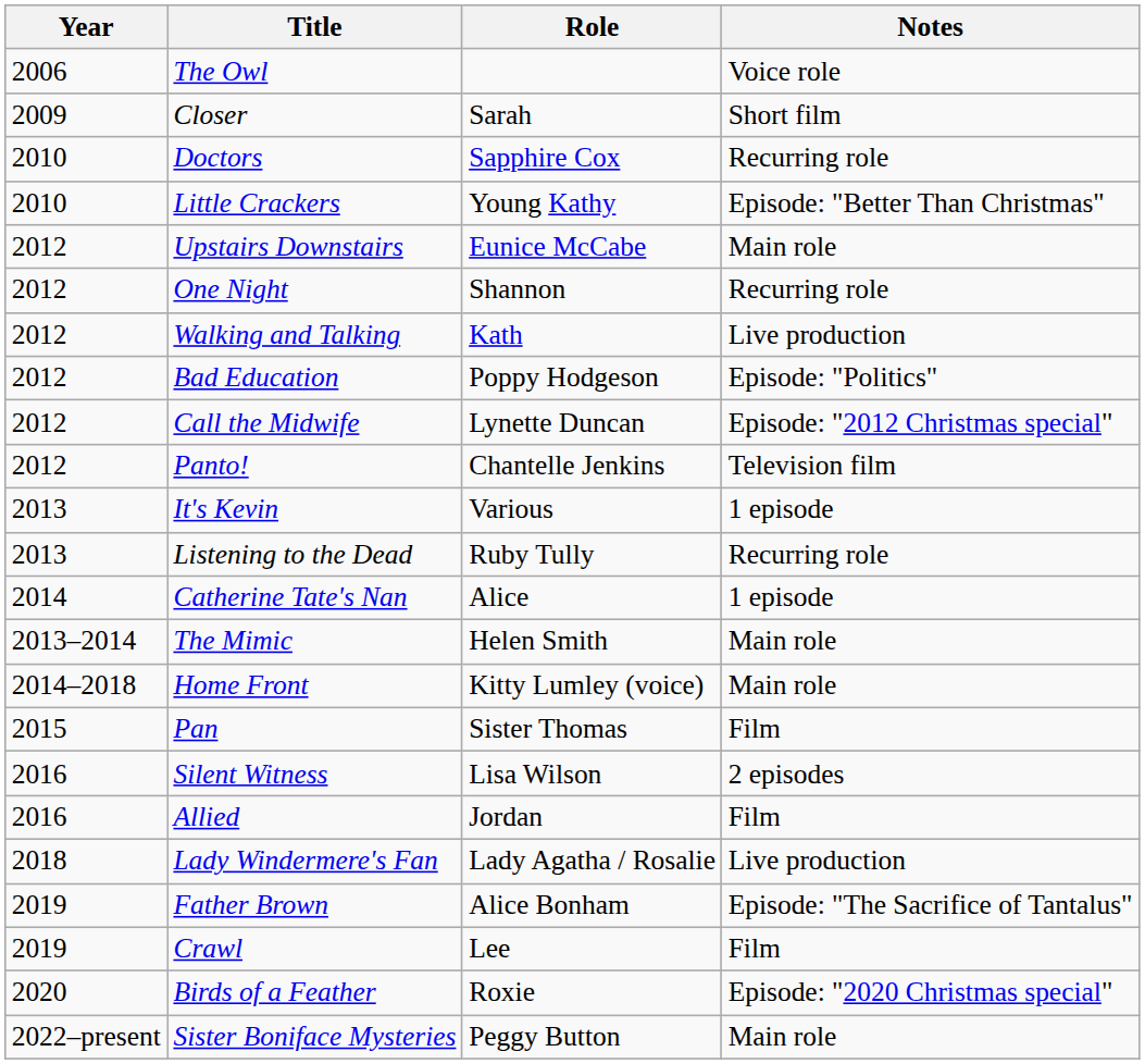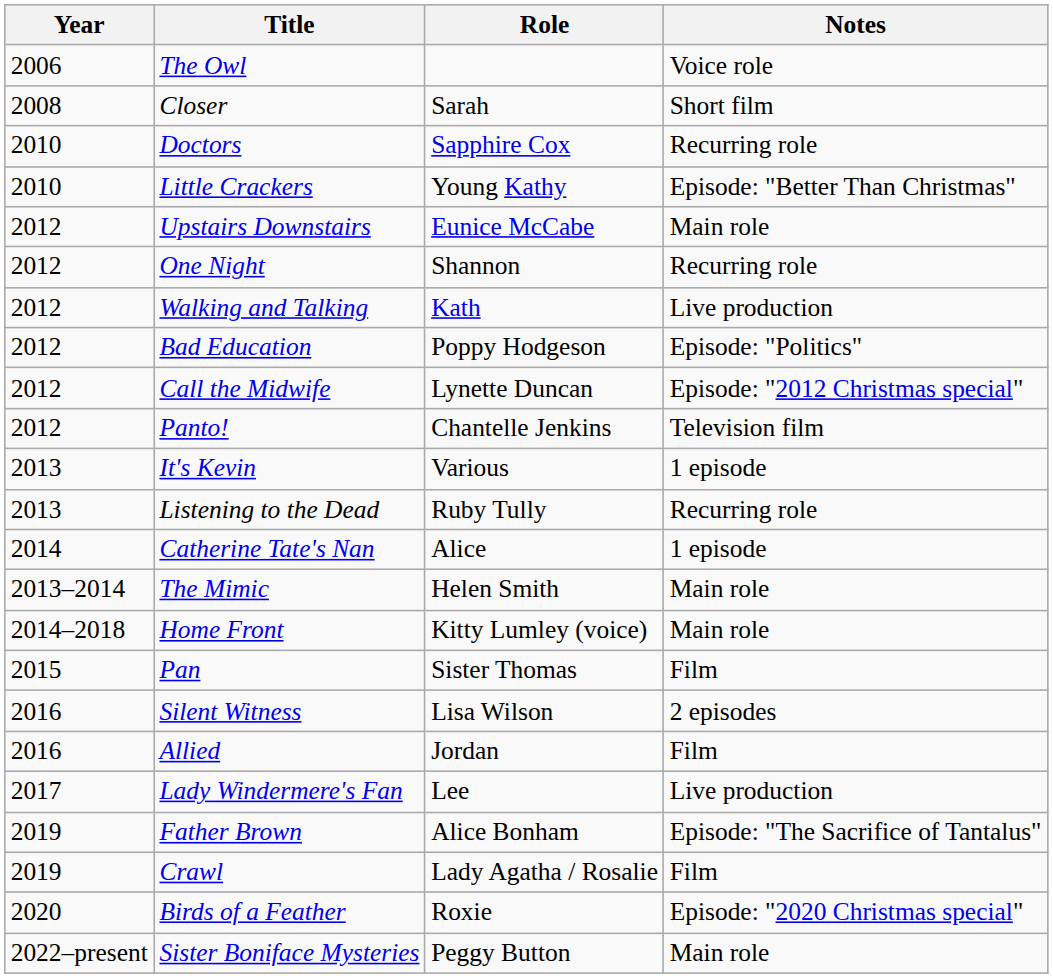Closer | Year: 2009 -> 2008
Lady Windermere's Fan | Year: 2018 -> 2017
Lady Windermere's Fan | Role: Lady Agatha / Rosalie -> Lee
Crawl | Role: Lee -> Lady Agatha / Rosalie
